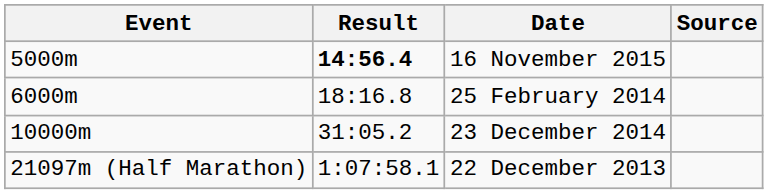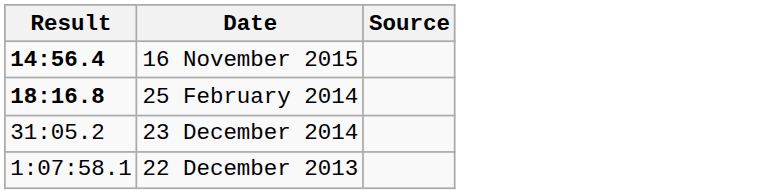- column: Event | 5000m | 6000m | 10000m | 21097m (Half Marathon)
25 February 2014 | Result: normal -> bold
